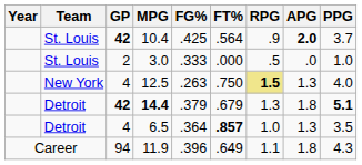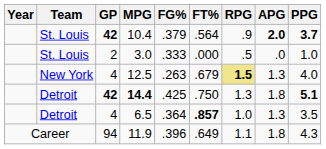10.4 | FG%: .425 -> .379
10.4 | PPG: normal -> bold
12.5 | FT%: .750 -> .679
14.4 | FG%: .379 -> .425
14.4 | FT%: .679 -> .750
